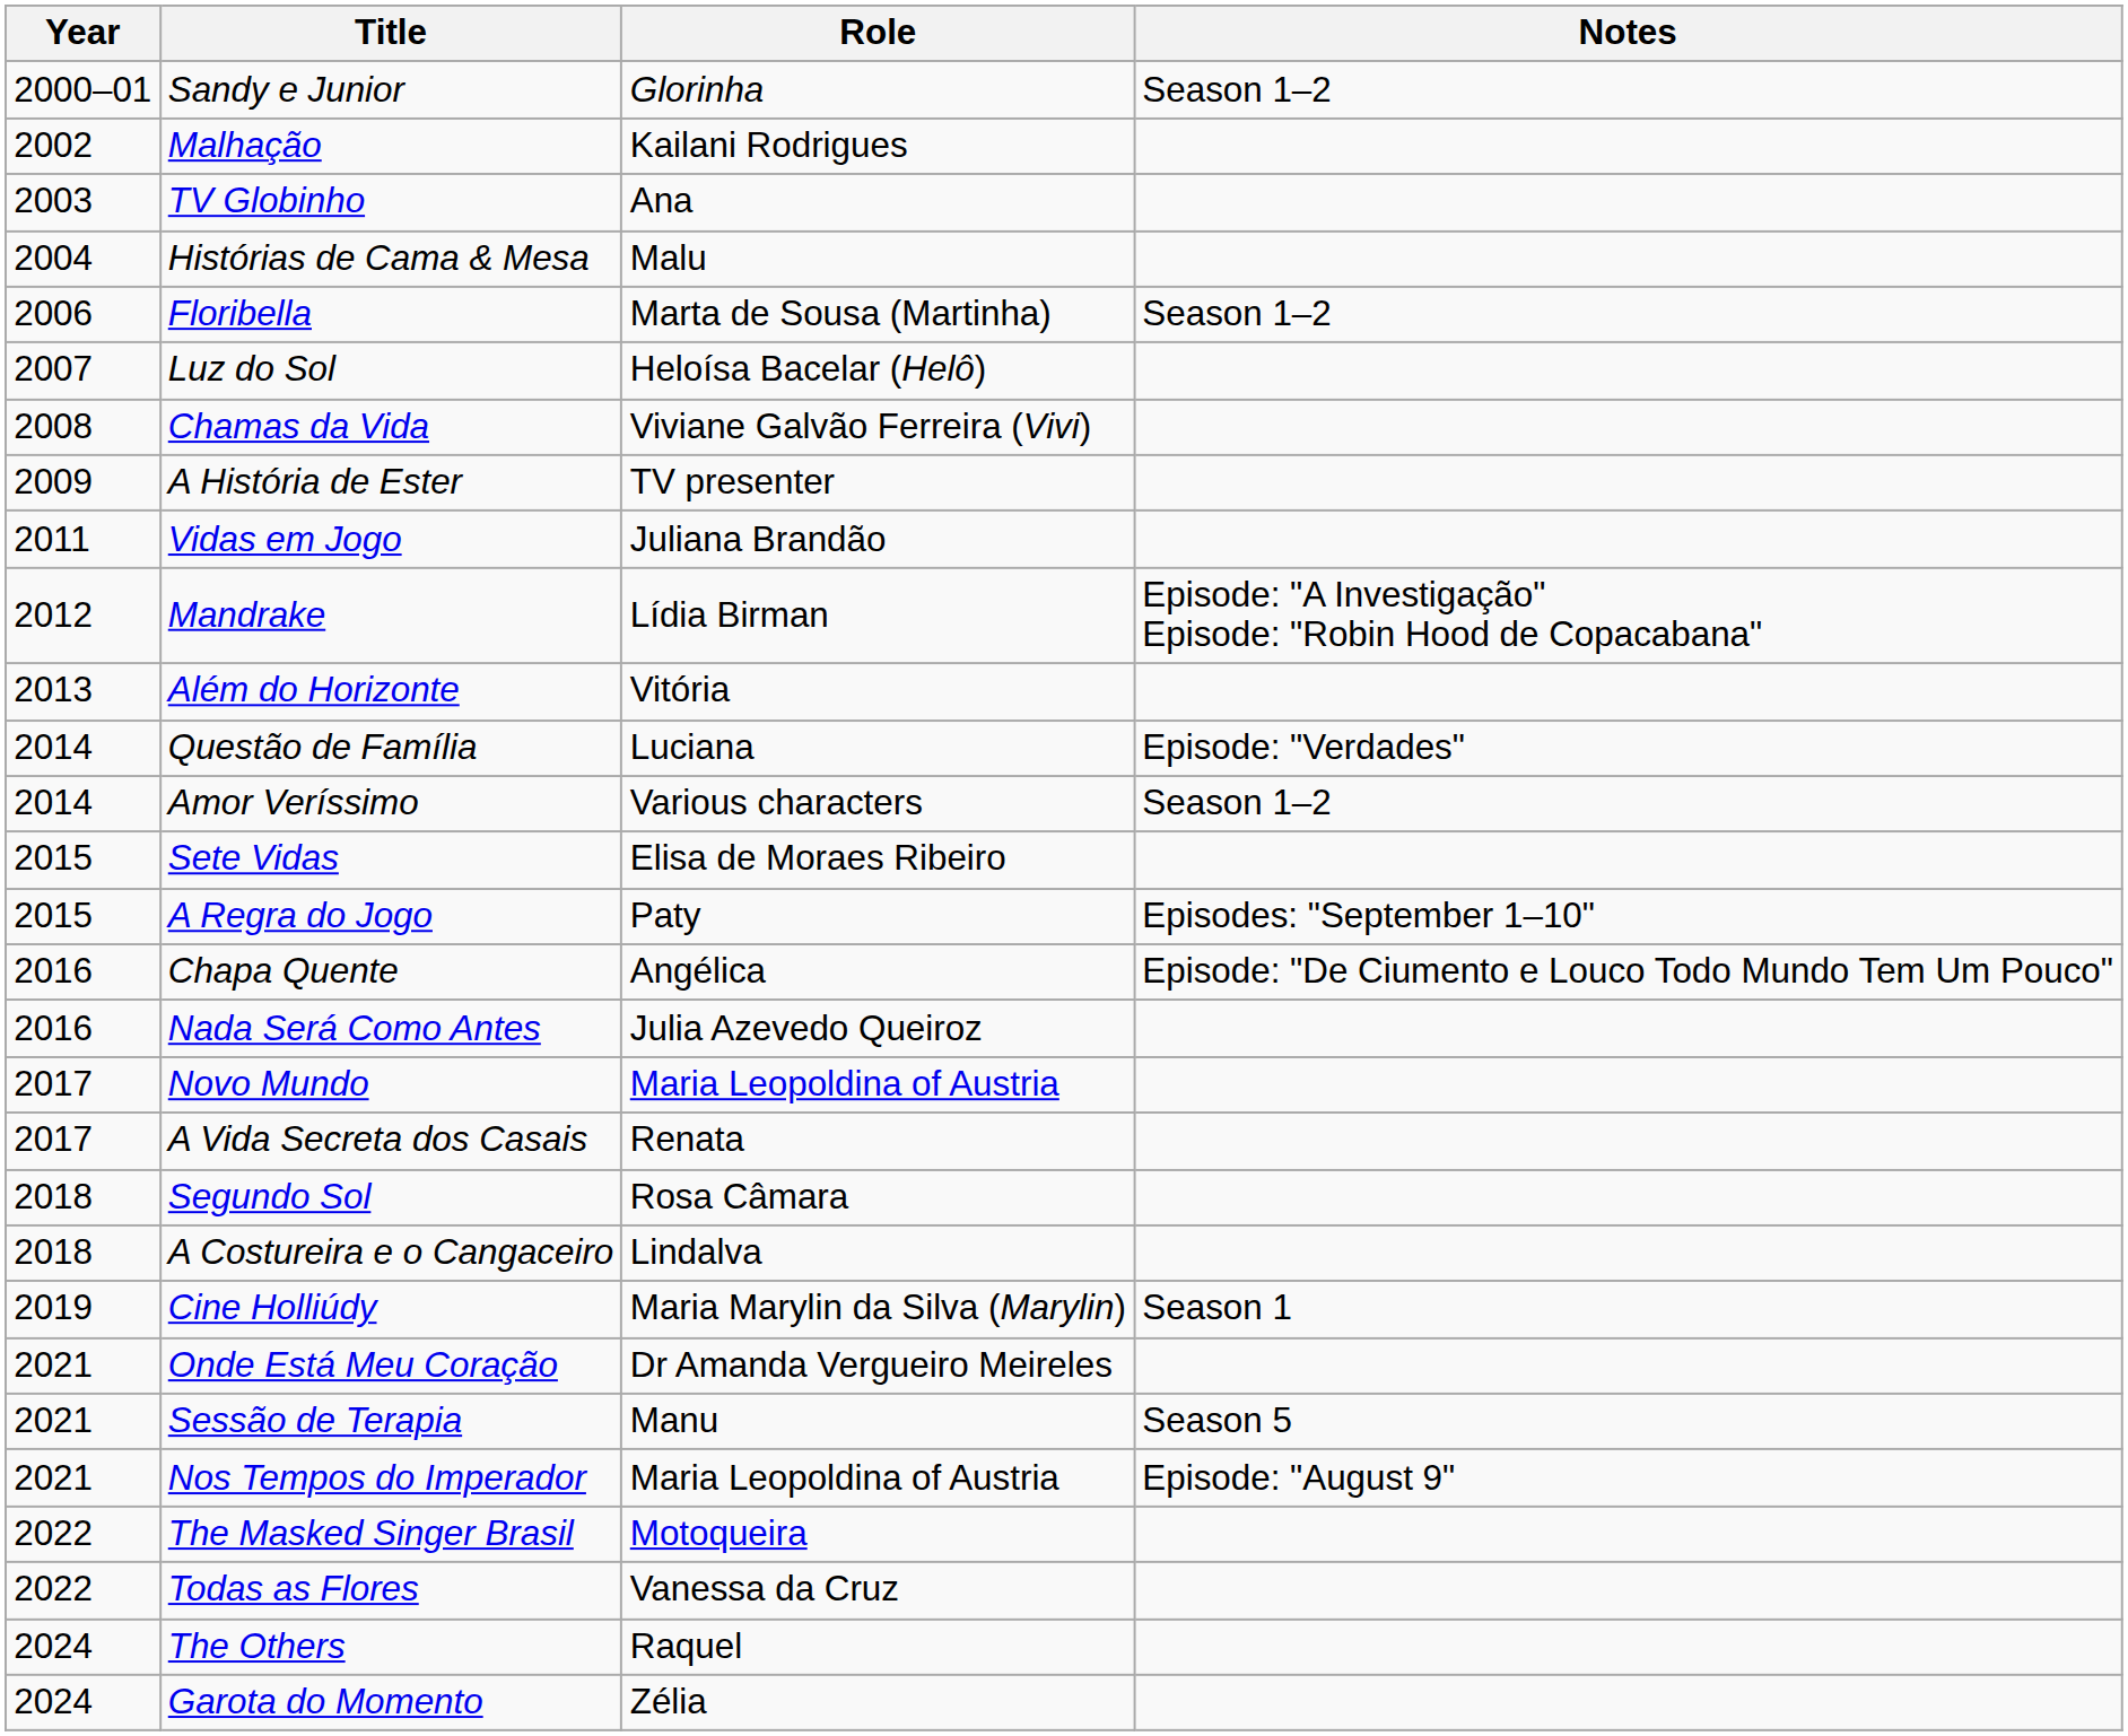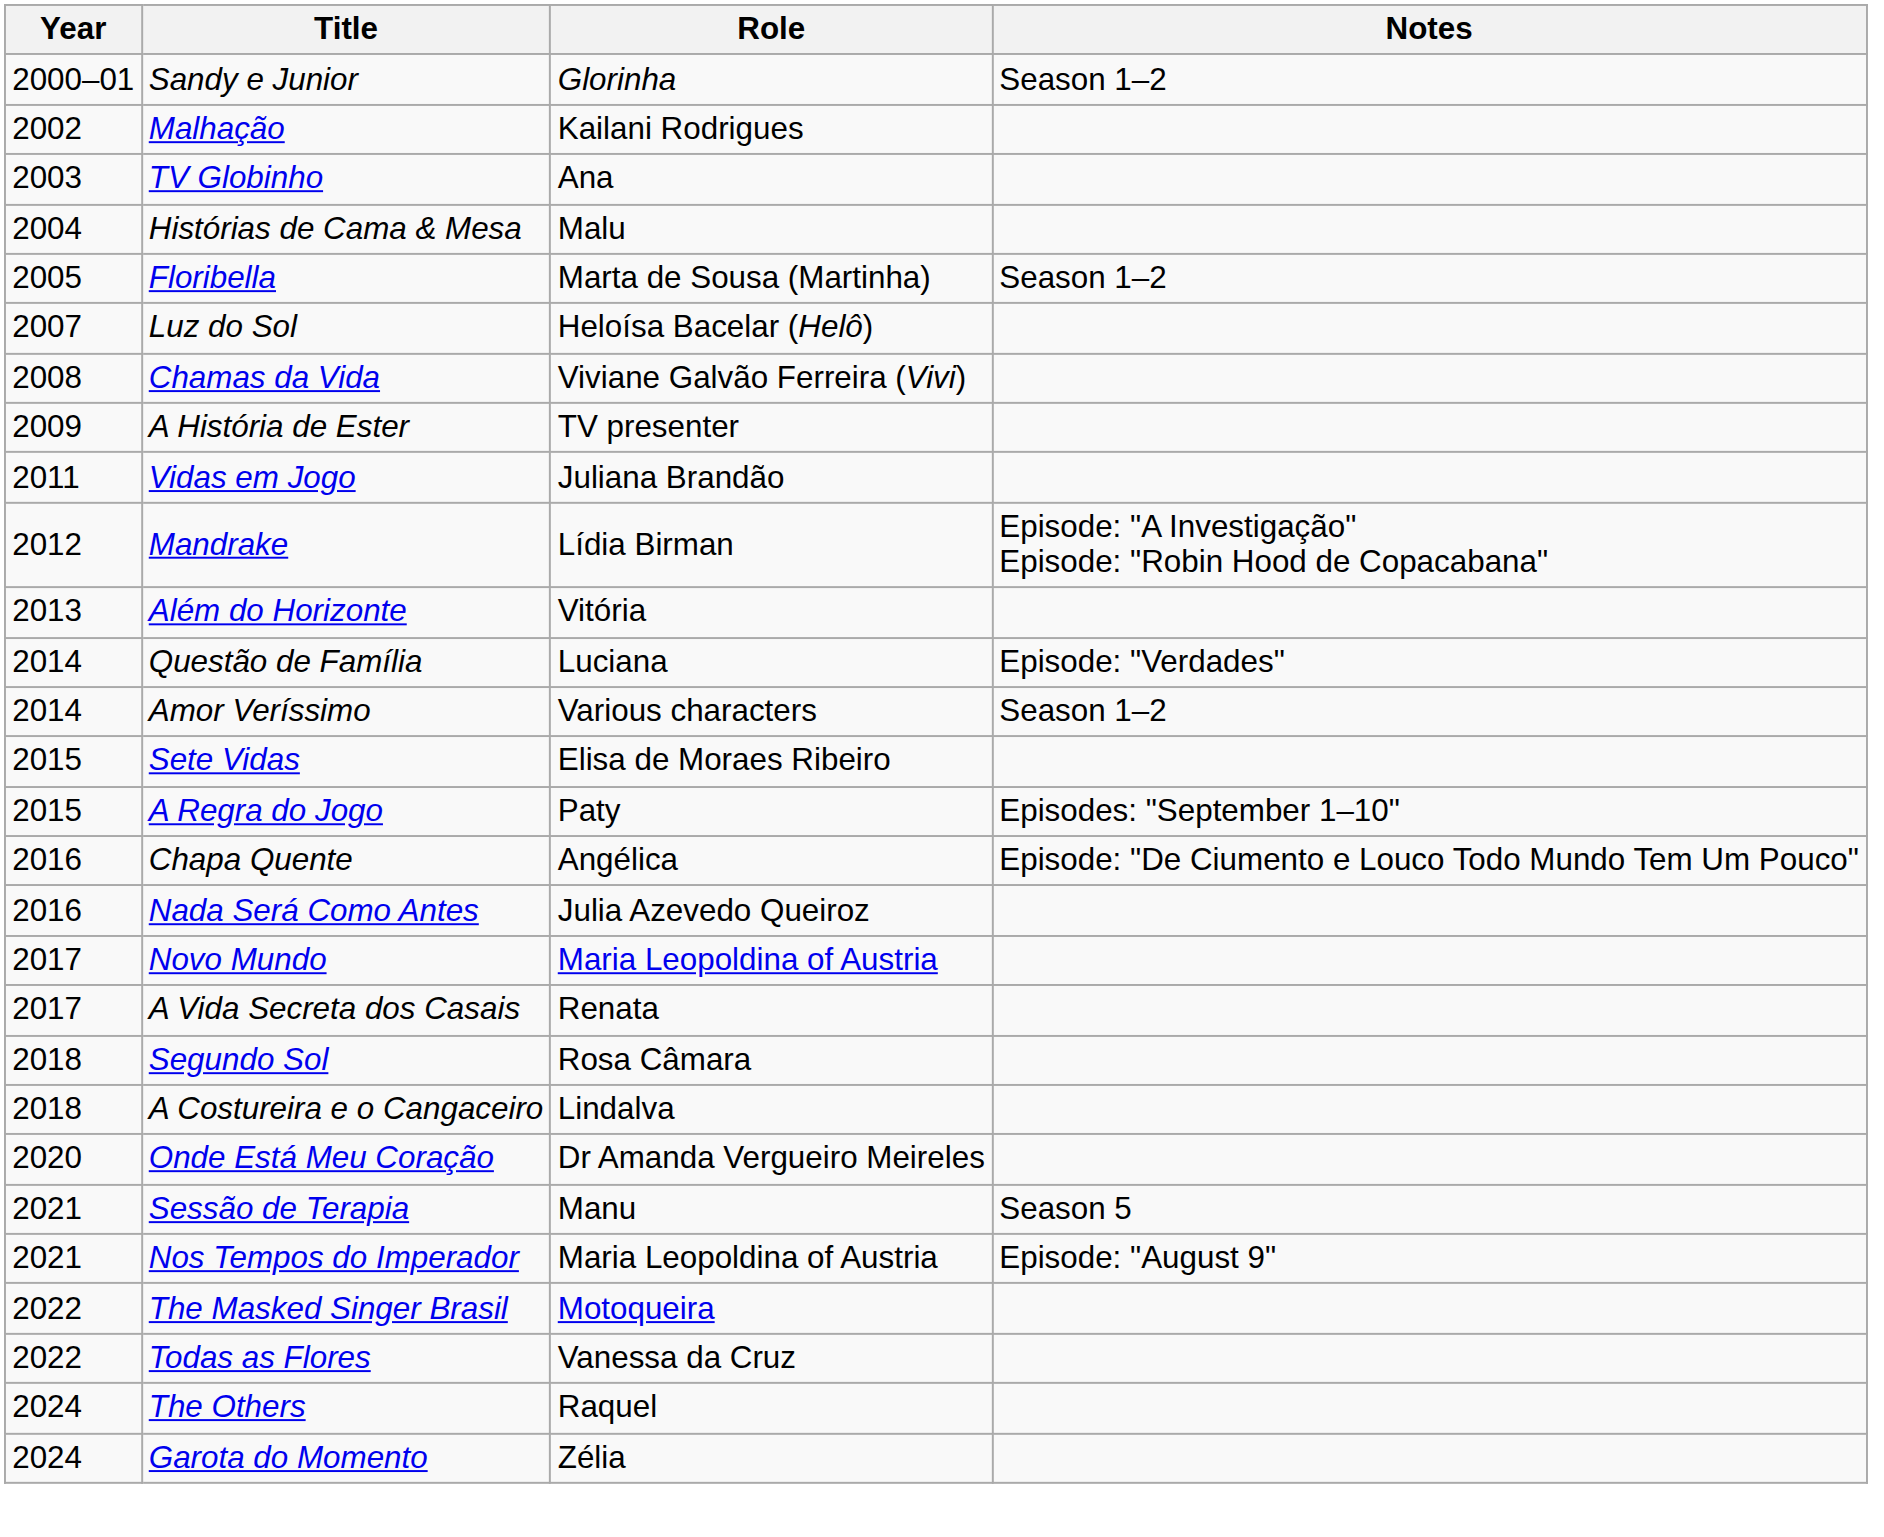Floribella | Year: 2006 -> 2005
- row: 2019 | Cine Holliúdy | Maria Marylin da Silva (Marylin) | Season 1
Onde Está Meu Coração | Year: 2021 -> 2020
